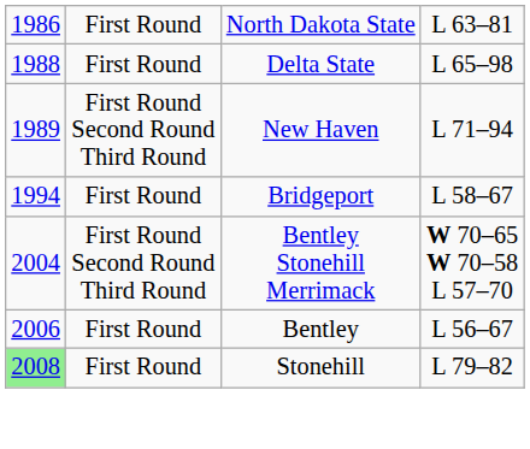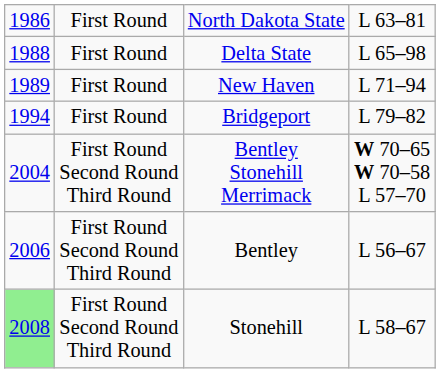New Haven | column 2: First Round Second Round Third Round -> First Round
Bridgeport | column 4: L 58–67 -> L 79–82
Bentley | column 2: First Round -> First Round Second Round Third Round
Stonehill | column 2: First Round -> First Round Second Round Third Round
Stonehill | column 4: L 79–82 -> L 58–67
